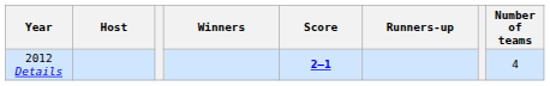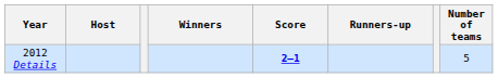2012 Details | Number of teams: 4 -> 5
